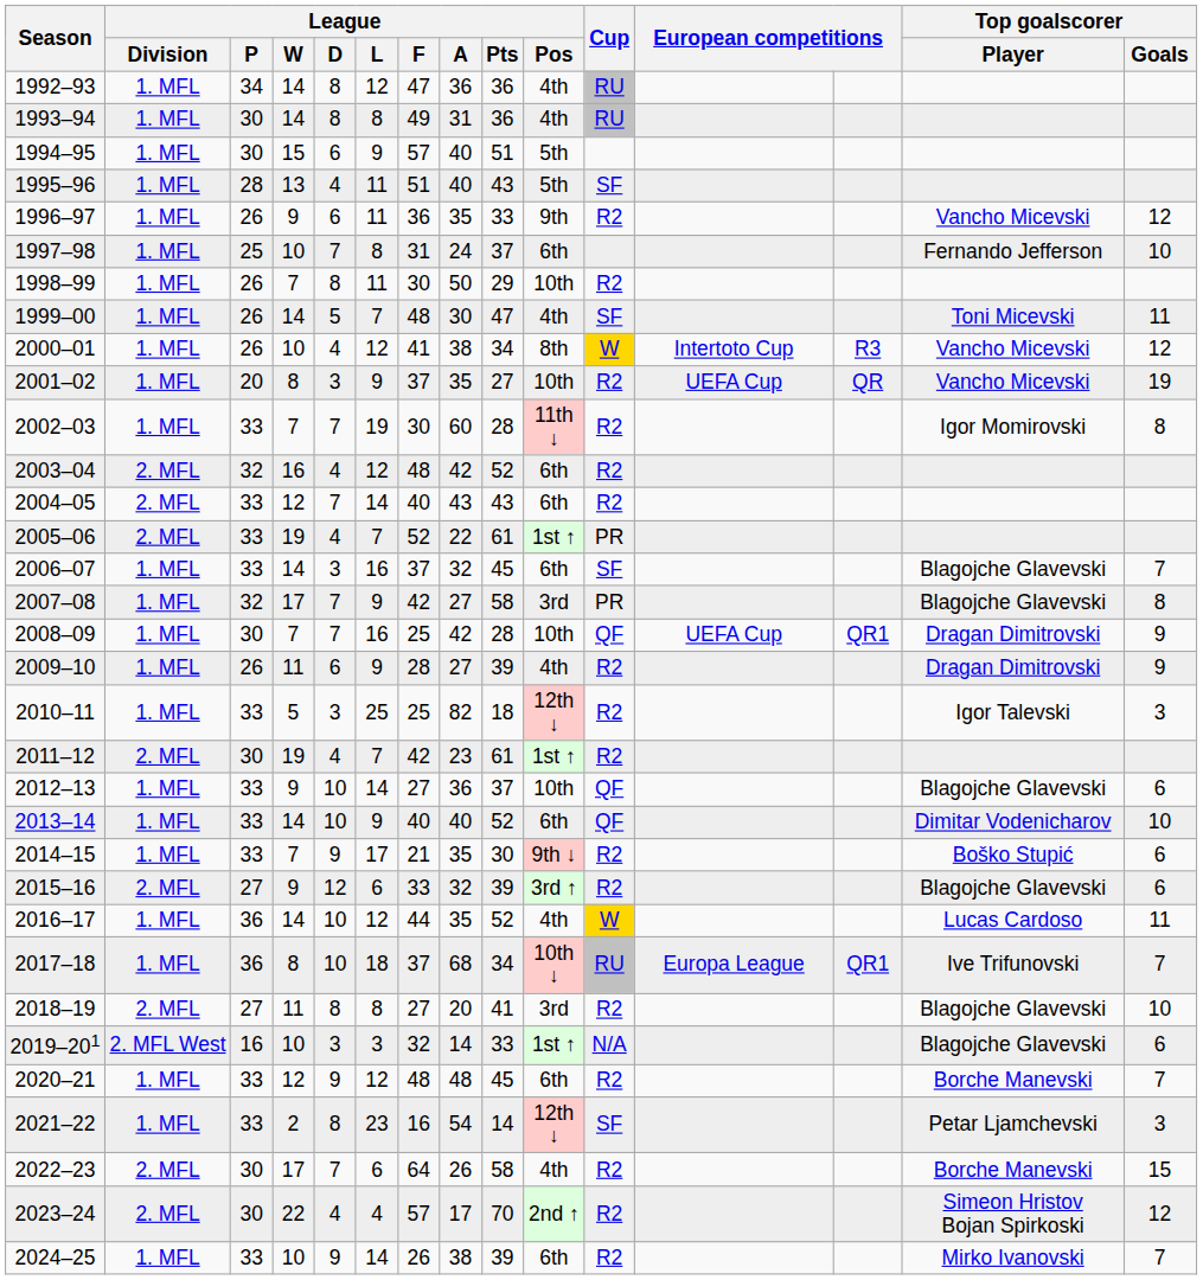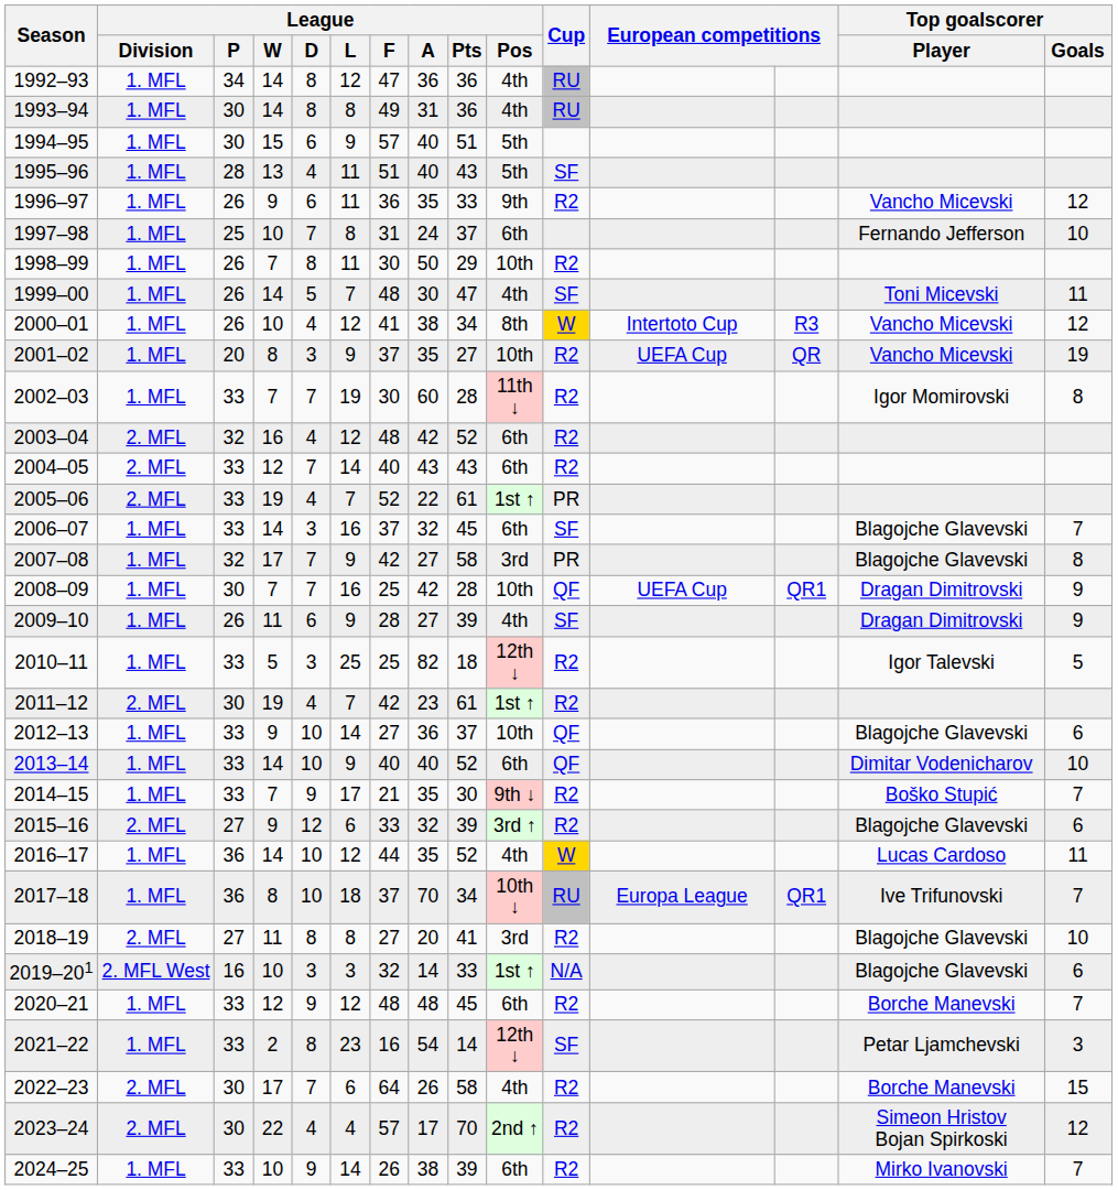2009–10 | Cup: R2 -> SF
2010–11 | Top goalscorer / Goals: 3 -> 5
2014–15 | Top goalscorer / Goals: 6 -> 7
2017–18 | League / A: 68 -> 70
